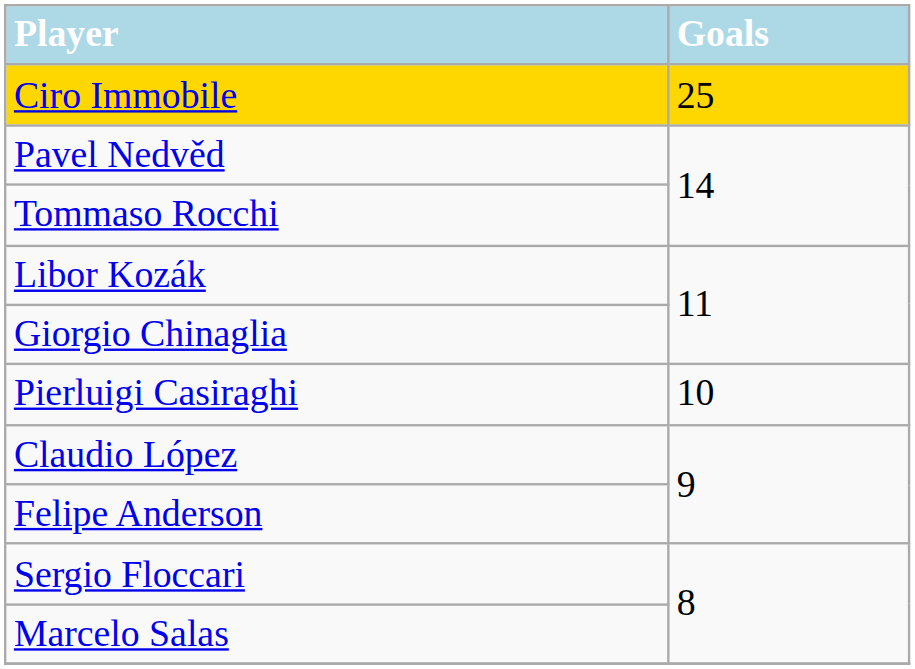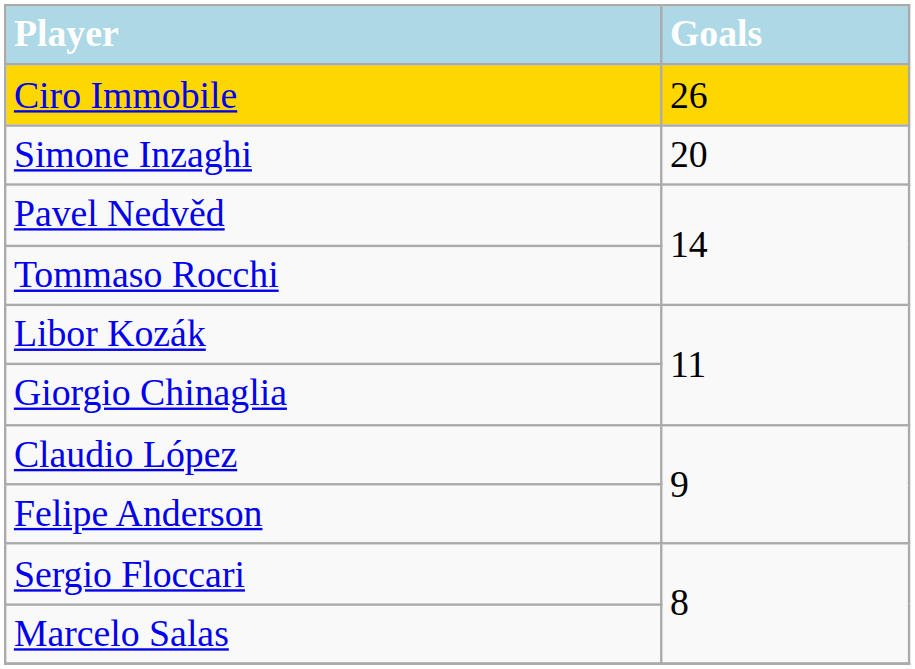Ciro Immobile | Goals: 25 -> 26
+ row: Simone Inzaghi | 20
- row: Pierluigi Casiraghi | 10
